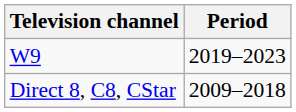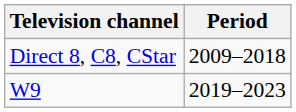rows swapped: Direct 8, C8, CStar <-> W9
